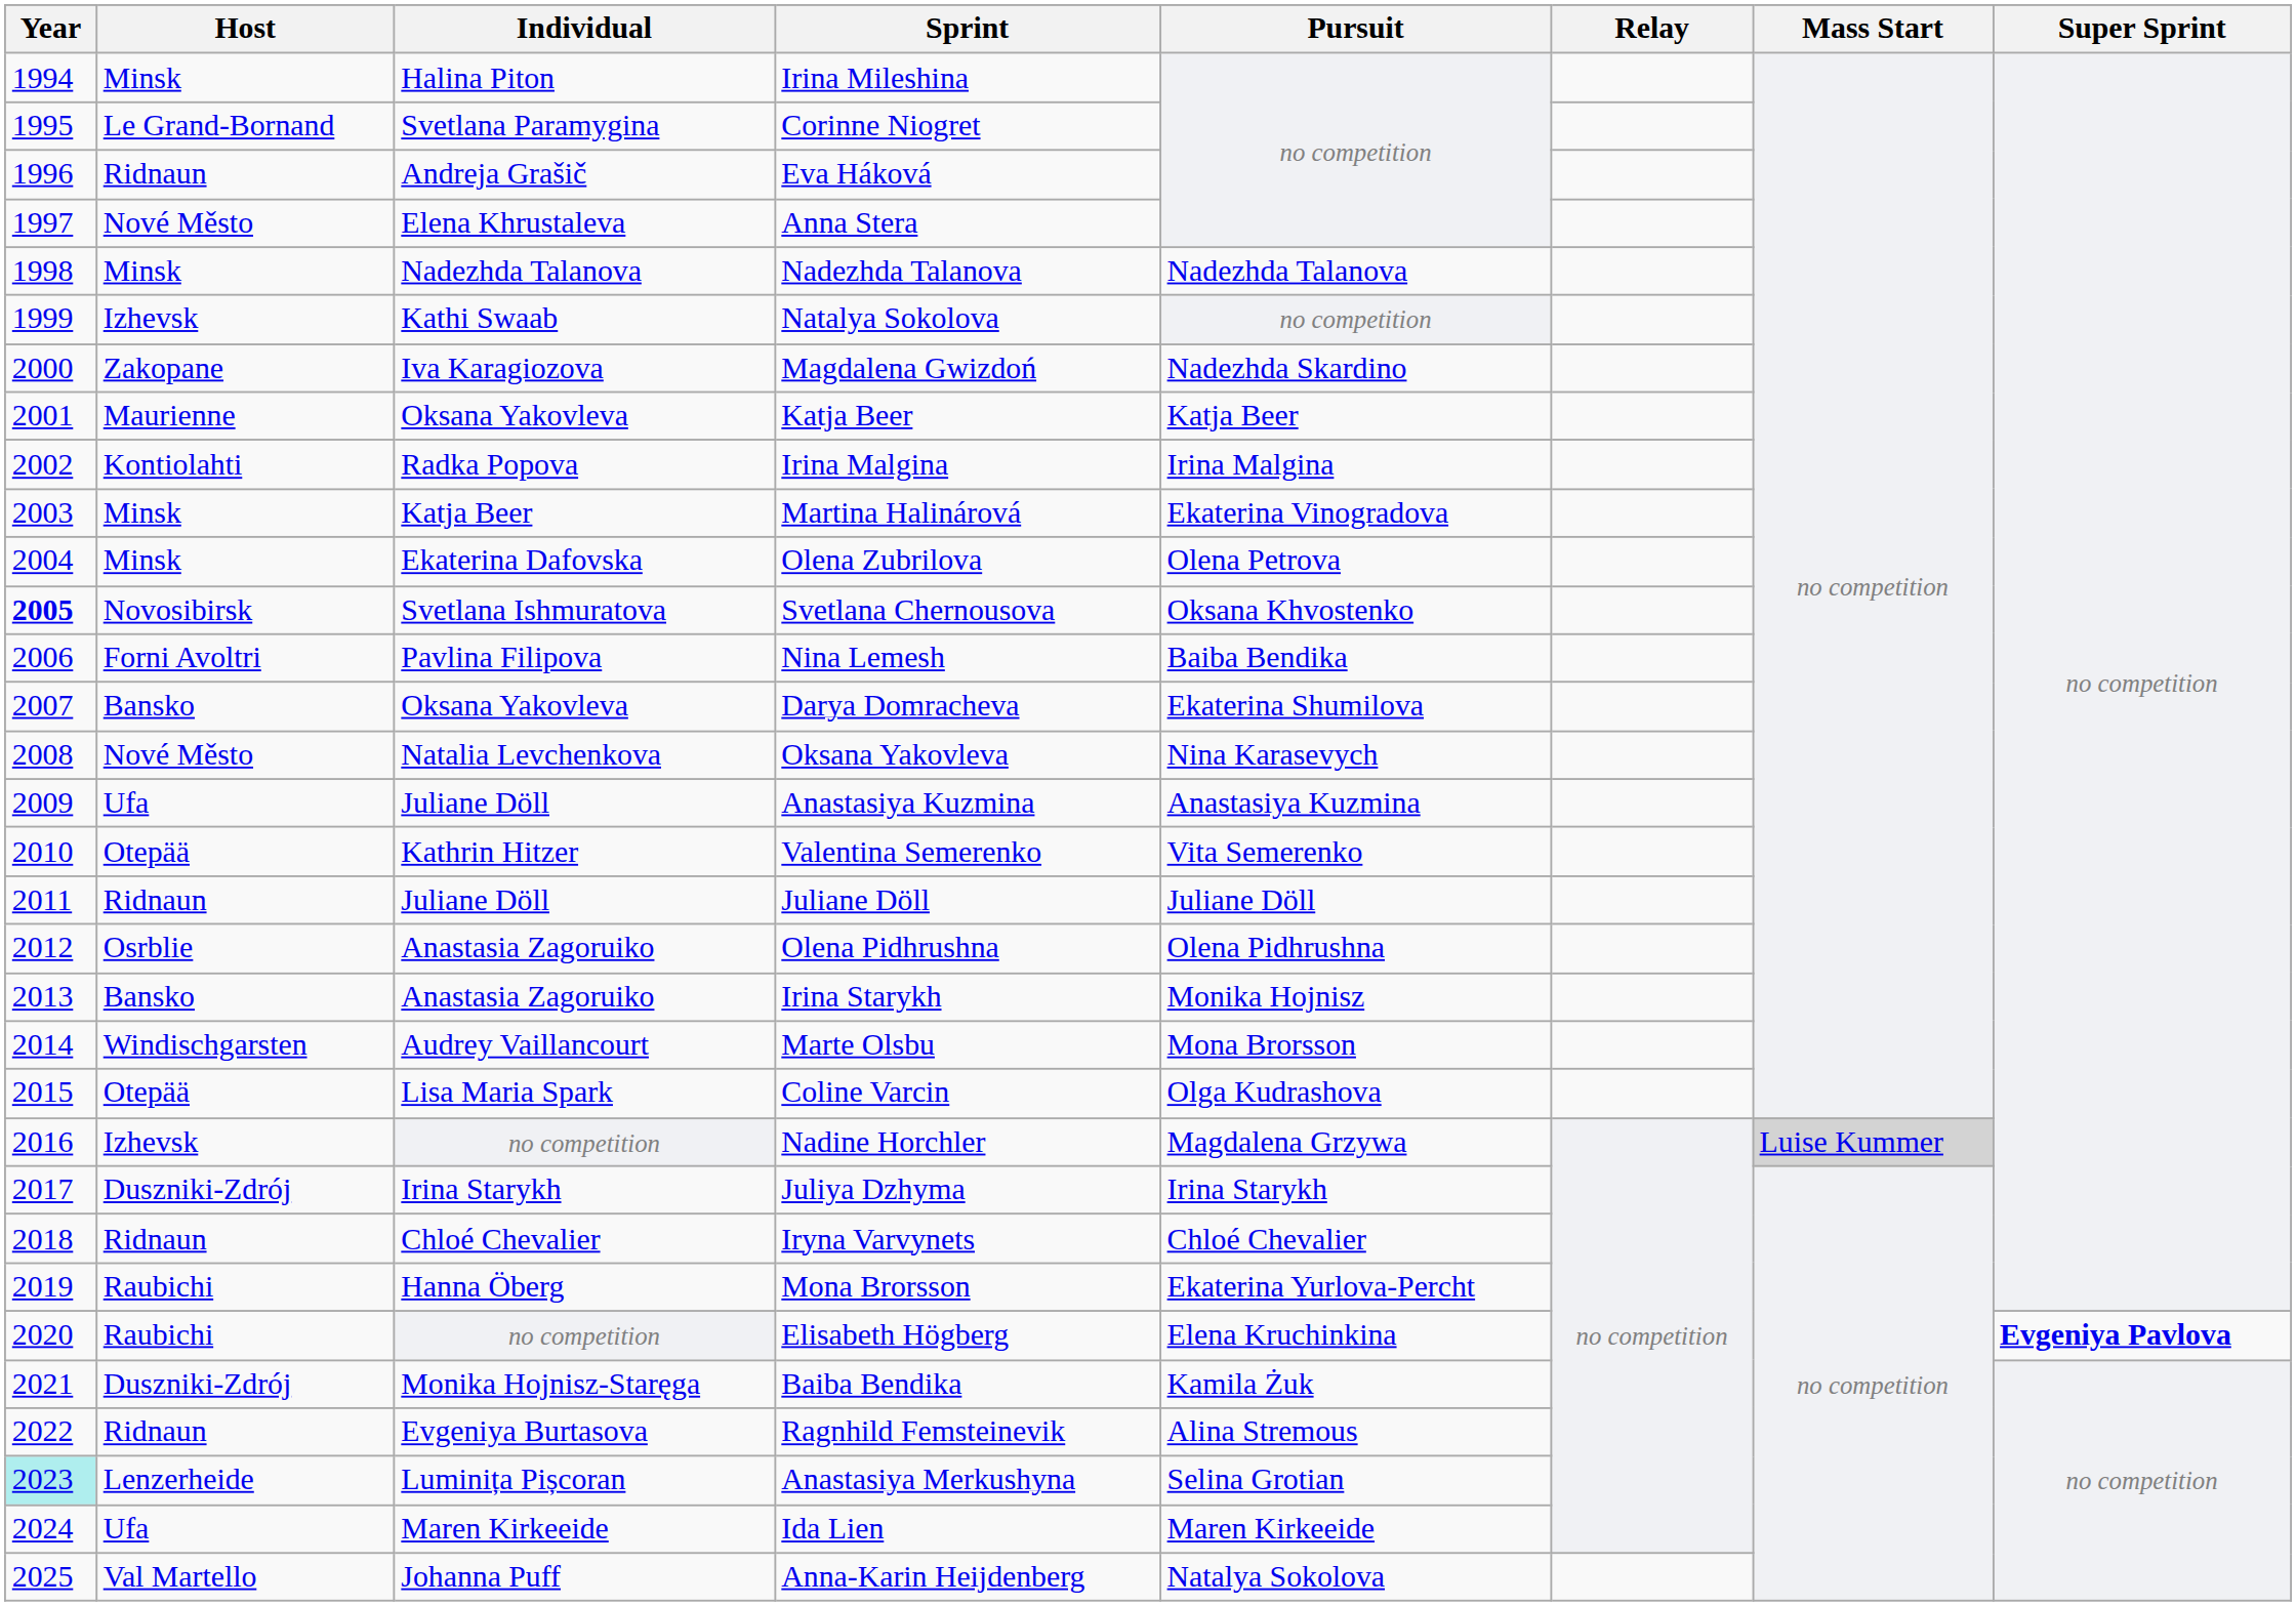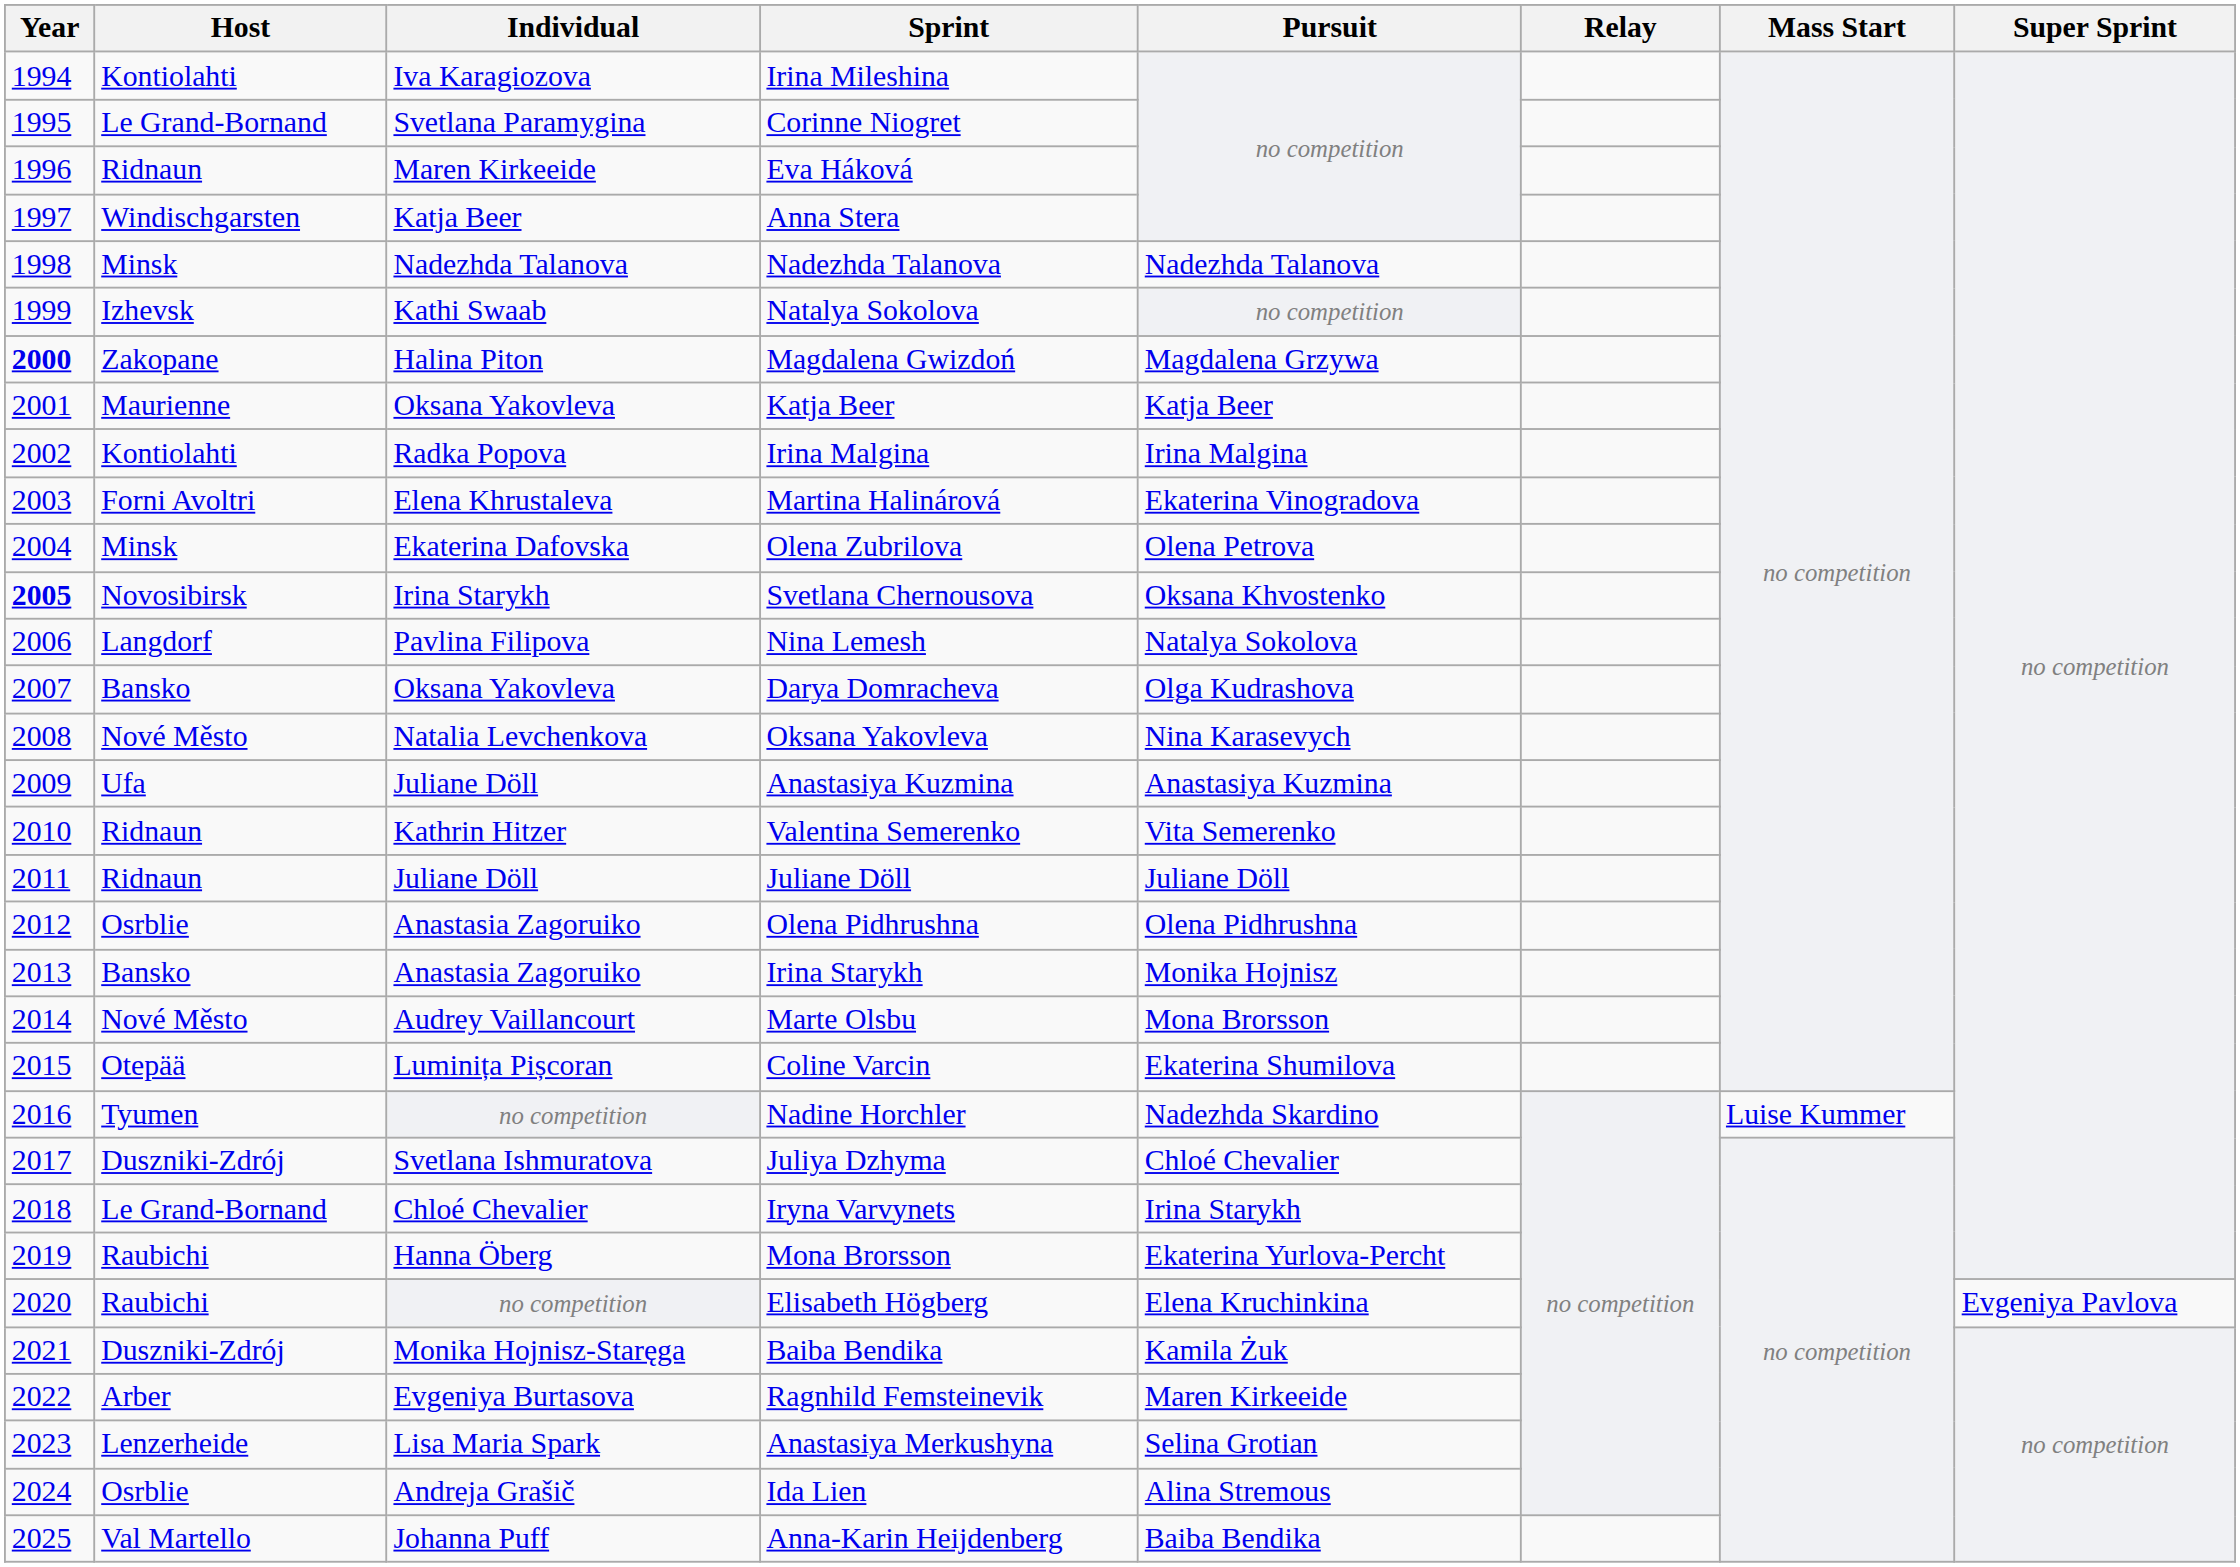Irina Mileshina | Host: Minsk -> Kontiolahti
Irina Mileshina | Individual: Halina Piton -> Iva Karagiozova
Eva Háková | Individual: Andreja Grašič -> Maren Kirkeeide
Anna Stera | Host: Nové Město -> Windischgarsten
Anna Stera | Individual: Elena Khrustaleva -> Katja Beer
Magdalena Gwizdoń | Year: normal -> bold
Magdalena Gwizdoń | Individual: Iva Karagiozova -> Halina Piton
Magdalena Gwizdoń | Pursuit: Nadezhda Skardino -> Magdalena Grzywa
Martina Halinárová | Host: Minsk -> Forni Avoltri
Martina Halinárová | Individual: Katja Beer -> Elena Khrustaleva
Svetlana Chernousova | Individual: Svetlana Ishmuratova -> Irina Starykh
Nina Lemesh | Host: Forni Avoltri -> Langdorf
Nina Lemesh | Pursuit: Baiba Bendika -> Natalya Sokolova
Darya Domracheva | Pursuit: Ekaterina Shumilova -> Olga Kudrashova
Valentina Semerenko | Host: Otepää -> Ridnaun
Marte Olsbu | Host: Windischgarsten -> Nové Město
Coline Varcin | Individual: Lisa Maria Spark -> Luminița Pișcoran
Coline Varcin | Pursuit: Olga Kudrashova -> Ekaterina Shumilova
Nadine Horchler | Host: Izhevsk -> Tyumen
Nadine Horchler | Pursuit: Magdalena Grzywa -> Nadezhda Skardino
Nadine Horchler | Mass Start: lightgrey background -> no background
Juliya Dzhyma | Individual: Irina Starykh -> Svetlana Ishmuratova
Juliya Dzhyma | Pursuit: Irina Starykh -> Chloé Chevalier
Iryna Varvynets | Host: Ridnaun -> Le Grand-Bornand
Iryna Varvynets | Pursuit: Chloé Chevalier -> Irina Starykh
Elisabeth Högberg | Super Sprint: bold -> normal
Ragnhild Femsteinevik | Host: Ridnaun -> Arber
Ragnhild Femsteinevik | Pursuit: Alina Stremous -> Maren Kirkeeide
Anastasiya Merkushyna | Year: paleturquoise background -> no background
Anastasiya Merkushyna | Individual: Luminița Pișcoran -> Lisa Maria Spark
Ida Lien | Host: Ufa -> Osrblie
Ida Lien | Individual: Maren Kirkeeide -> Andreja Grašič
Ida Lien | Pursuit: Maren Kirkeeide -> Alina Stremous
Anna-Karin Heijdenberg | Pursuit: Natalya Sokolova -> Baiba Bendika
